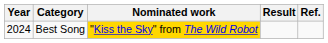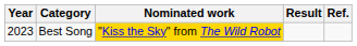Best Song | Year: 2024 -> 2023
